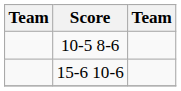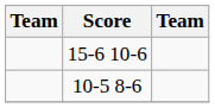rows swapped: 15-6 10-6 <-> 10-5 8-6
